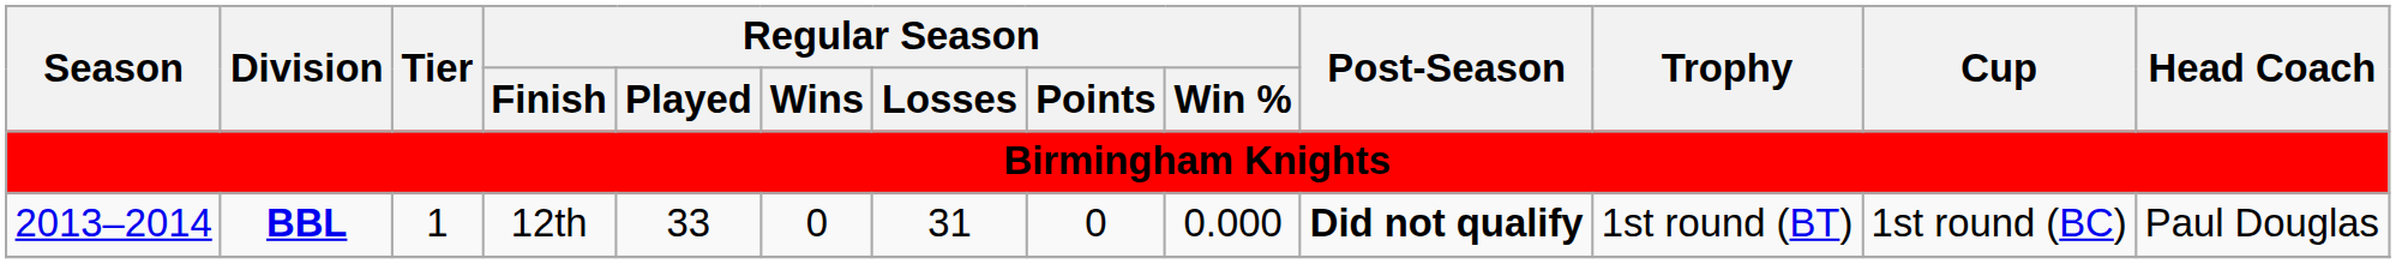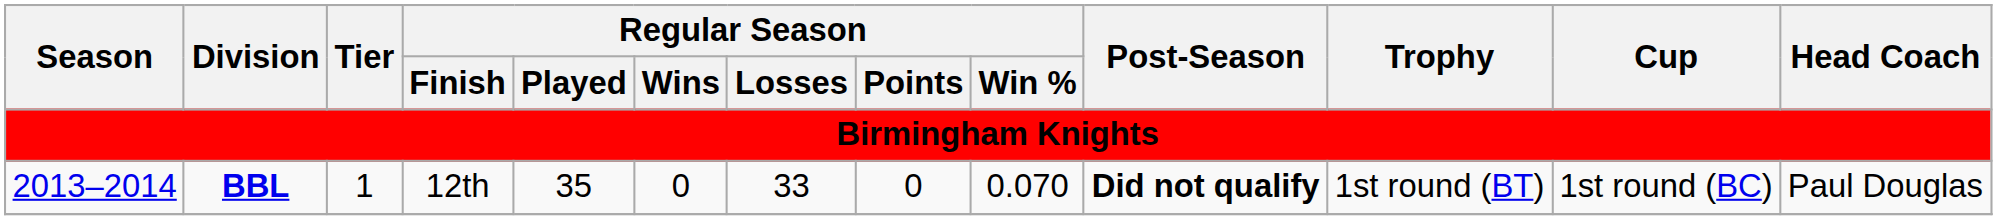2013–2014 | Regular Season / Played: 33 -> 35
2013–2014 | Regular Season / Losses: 31 -> 33
2013–2014 | Regular Season / Win %: 0.000 -> 0.070
